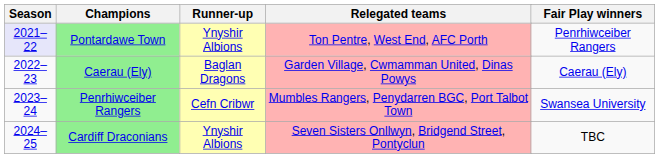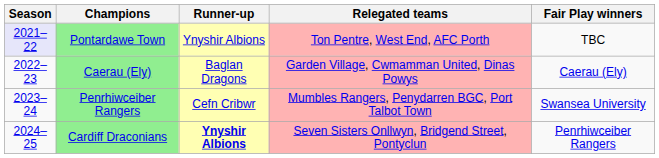Pontardawe Town | Fair Play winners: Penrhiwceiber Rangers -> TBC
Cardiff Draconians | Runner-up: normal -> bold
Cardiff Draconians | Fair Play winners: TBC -> Penrhiwceiber Rangers
